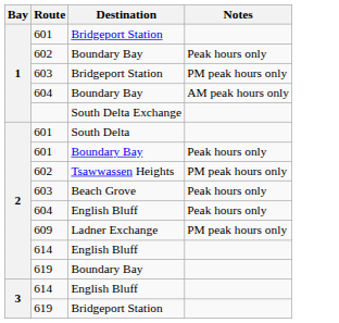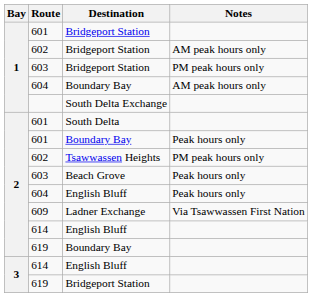1 / 602 | Destination: Boundary Bay -> Bridgeport Station
1 / 602 | Notes: Peak hours only -> AM peak hours only
609 | Notes: PM peak hours only -> Via Tsawwassen First Nation
